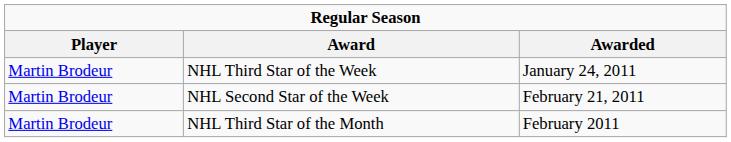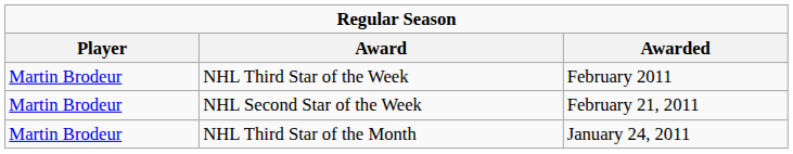NHL Third Star of the Week | Awarded: January 24, 2011 -> February 2011
NHL Third Star of the Month | Awarded: February 2011 -> January 24, 2011
